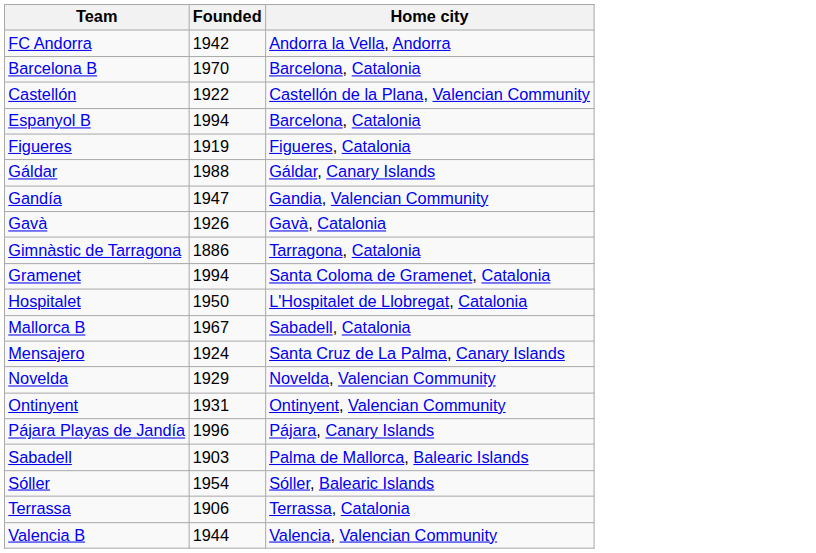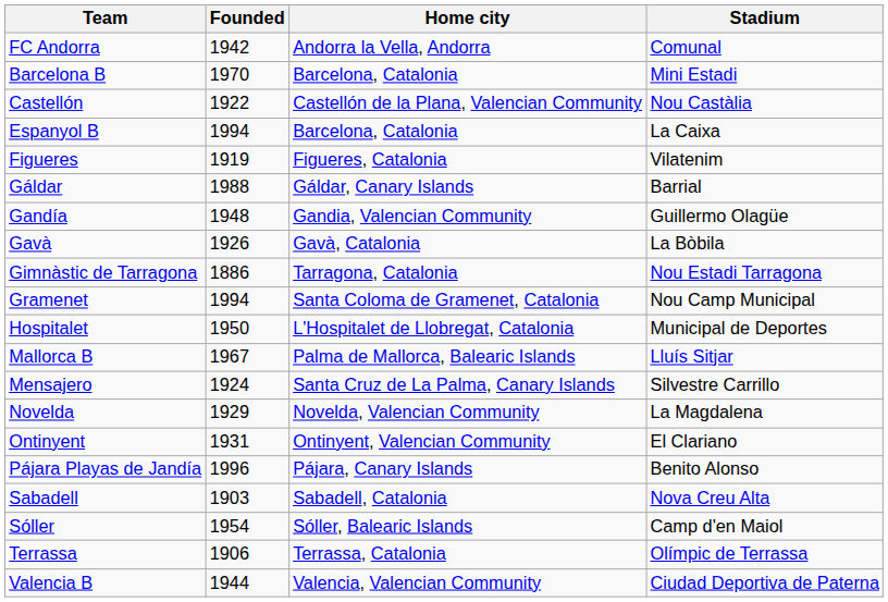+ column: Stadium | Comunal | Mini Estadi | Nou Castàlia | La Caixa | Vilatenim | Barrial | Guillermo Olagüe | La Bòbila | Nou Estadi Tarragona | Nou Camp Municipal | Municipal de Deportes | Lluís Sitjar | Silvestre Carrillo | La Magdalena | El Clariano | Benito Alonso | Nova Creu Alta | Camp d'en Maiol | Olímpic de Terrassa | Ciudad Deportiva de Paterna
Gandía | Founded: 1947 -> 1948
Mallorca B | Home city: Sabadell, Catalonia -> Palma de Mallorca, Balearic Islands
Sabadell | Home city: Palma de Mallorca, Balearic Islands -> Sabadell, Catalonia
